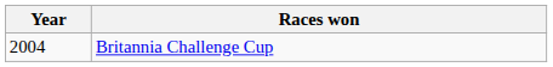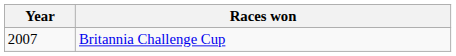Britannia Challenge Cup | Year: 2004 -> 2007
